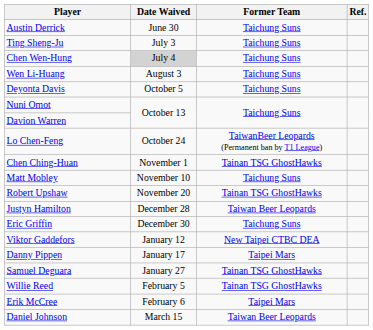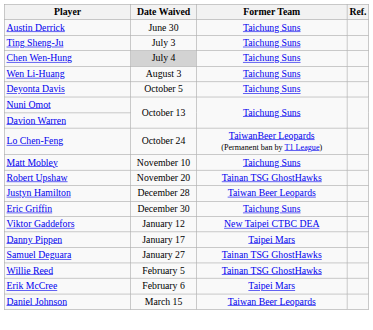- row: Chen Ching-Huan | November 1 | Tainan TSG GhostHawks
